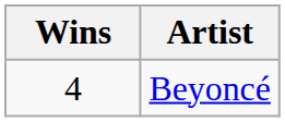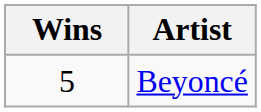Beyoncé | Wins: 4 -> 5
